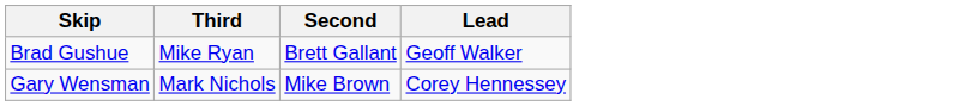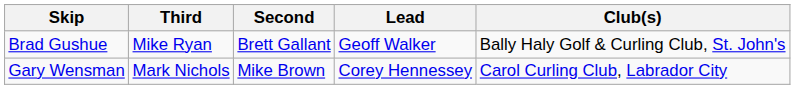+ column: Club(s) | Bally Haly Golf & Curling Club, St. John's | Carol Curling Club, Labrador City
